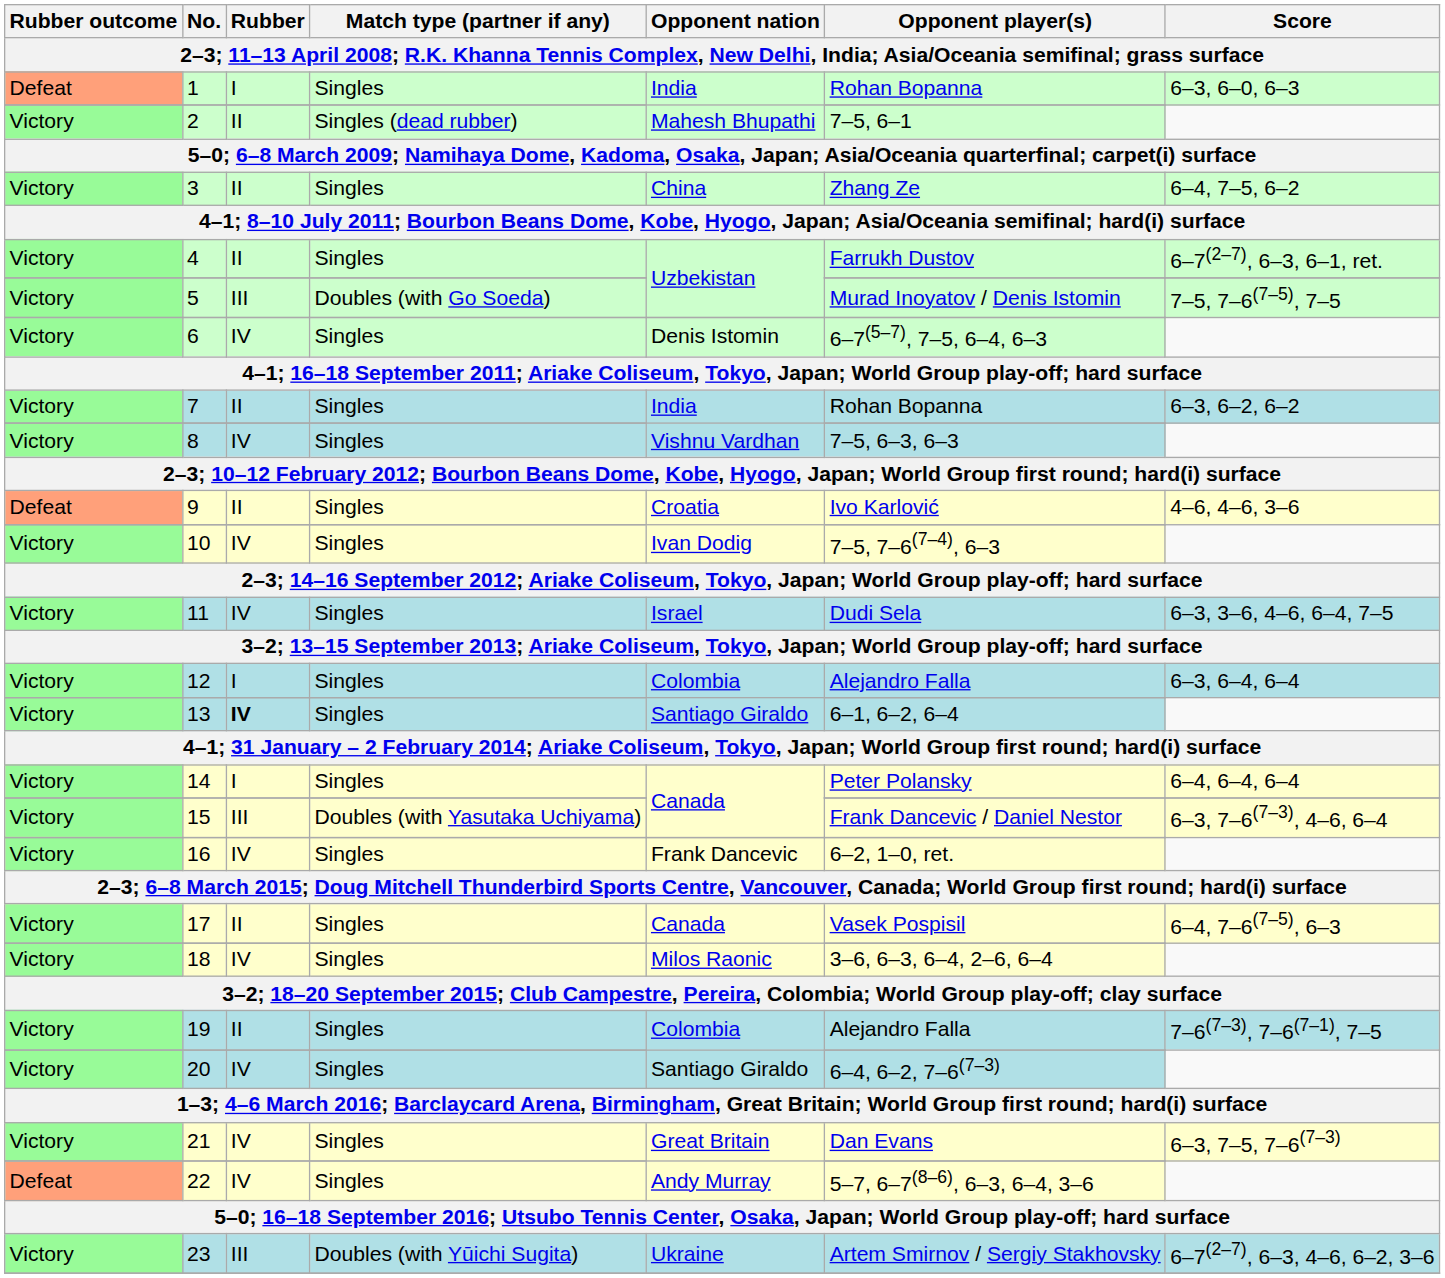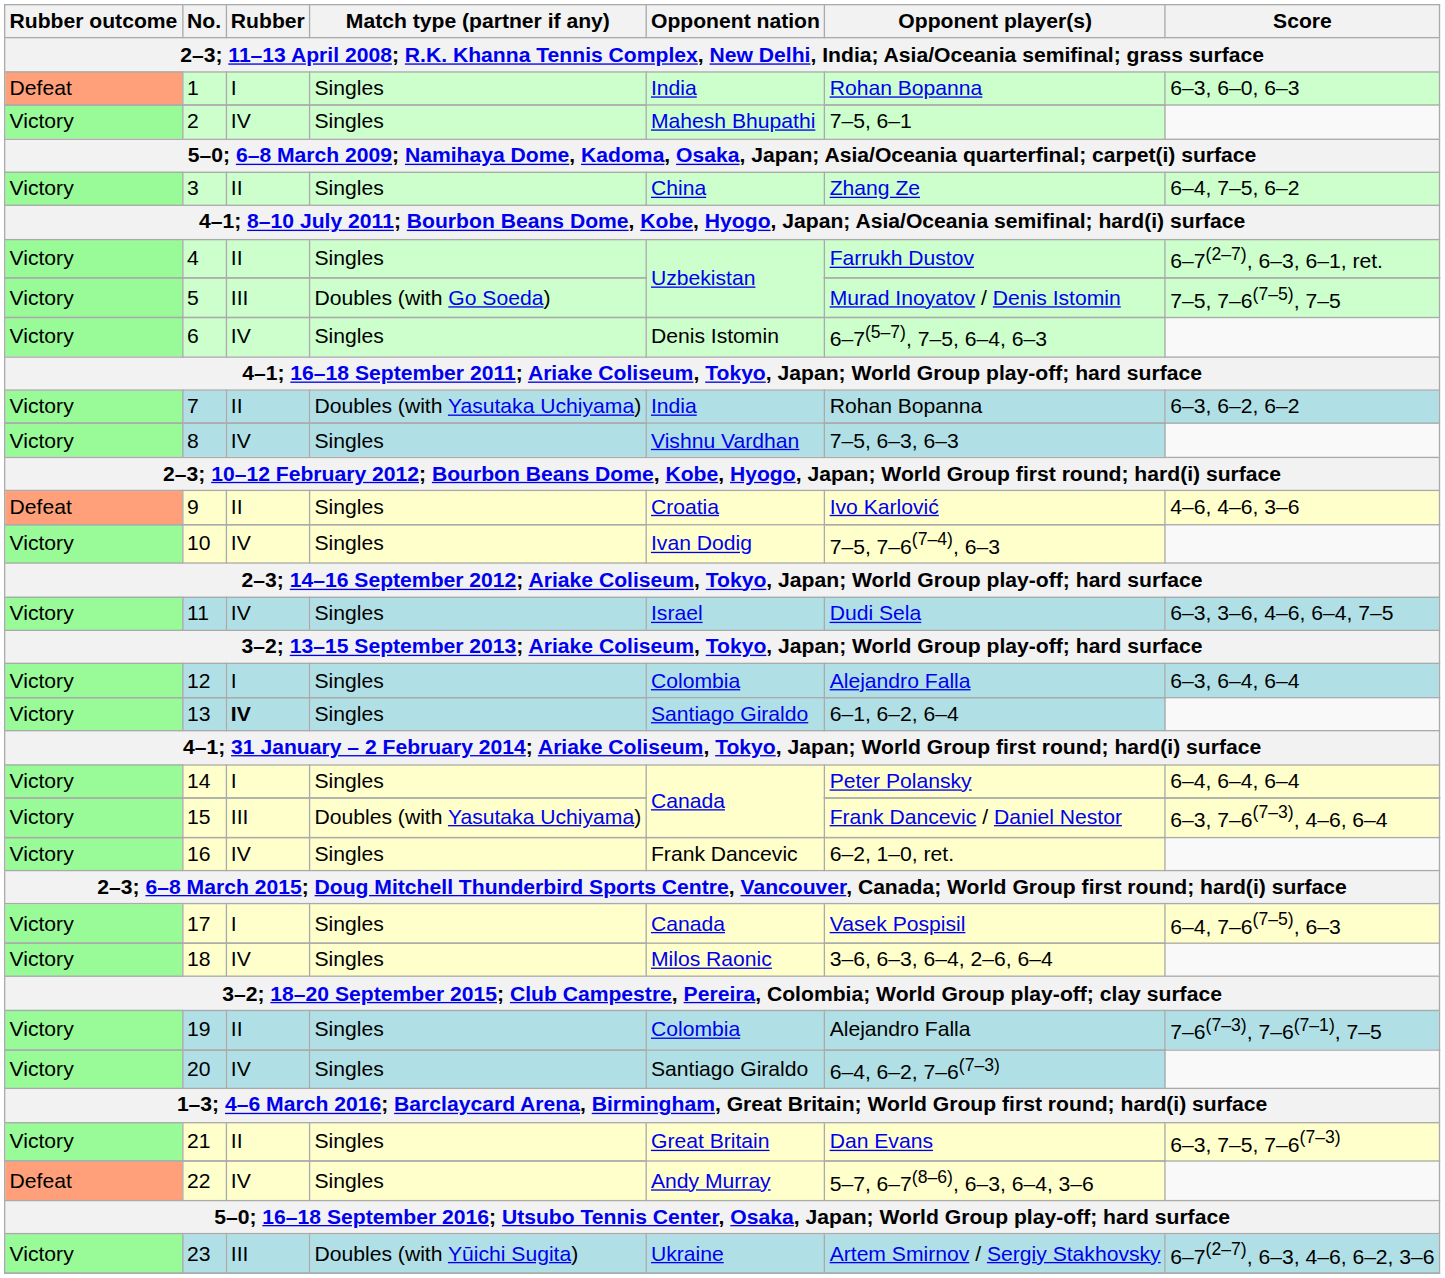2 | Rubber: II -> IV
2 | Match type (partner if any): Singles (dead rubber) -> Singles
7 | Match type (partner if any): Singles -> Doubles (with Yasutaka Uchiyama)
17 | Rubber: II -> I
21 | Rubber: IV -> II
